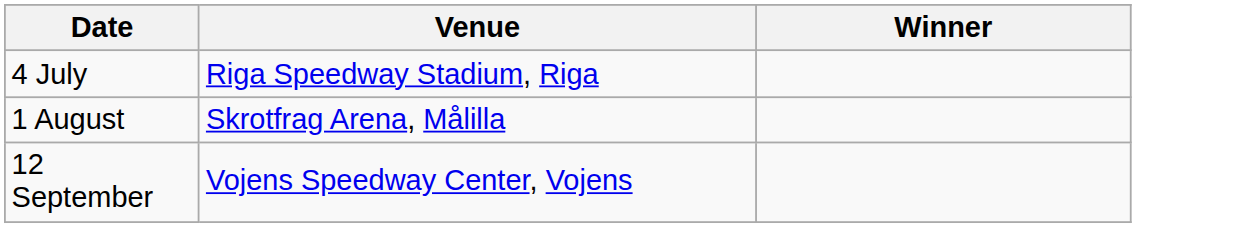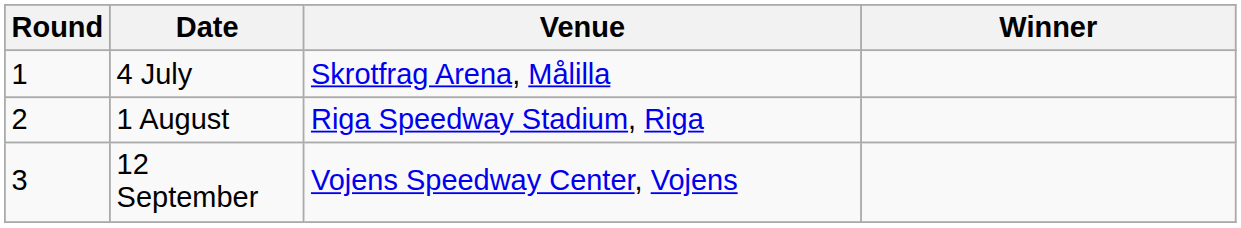+ column: Round | 1 | 2 | 3
4 July | Venue: Riga Speedway Stadium, Riga -> Skrotfrag Arena, Målilla
1 August | Venue: Skrotfrag Arena, Målilla -> Riga Speedway Stadium, Riga
